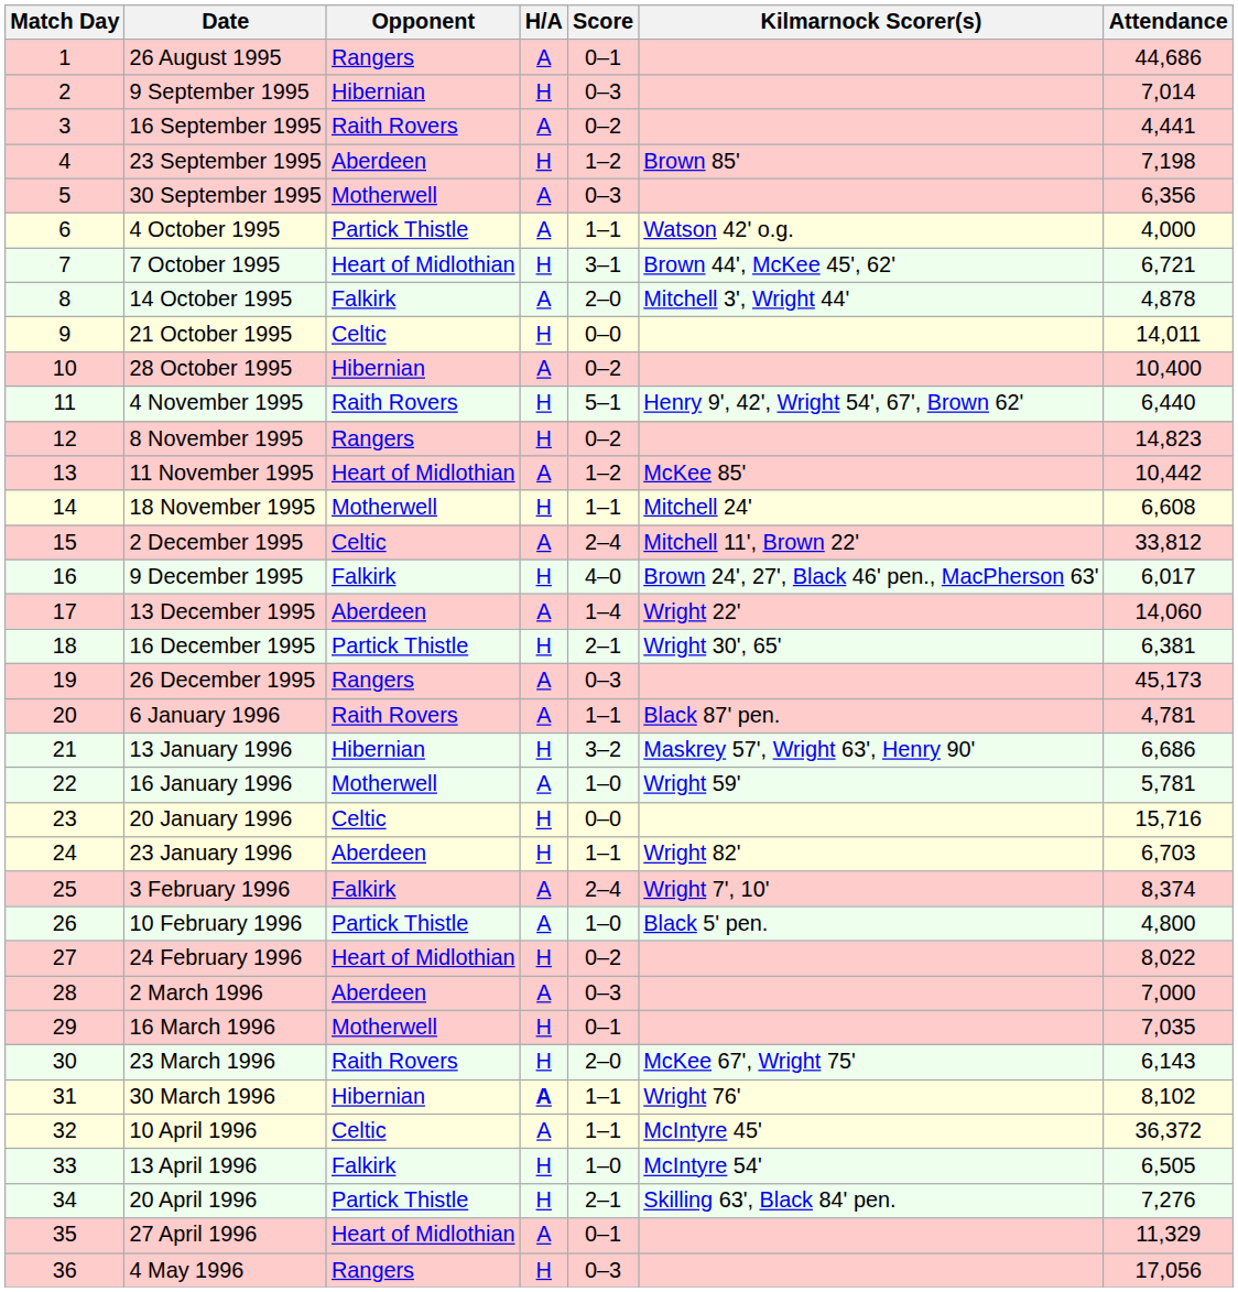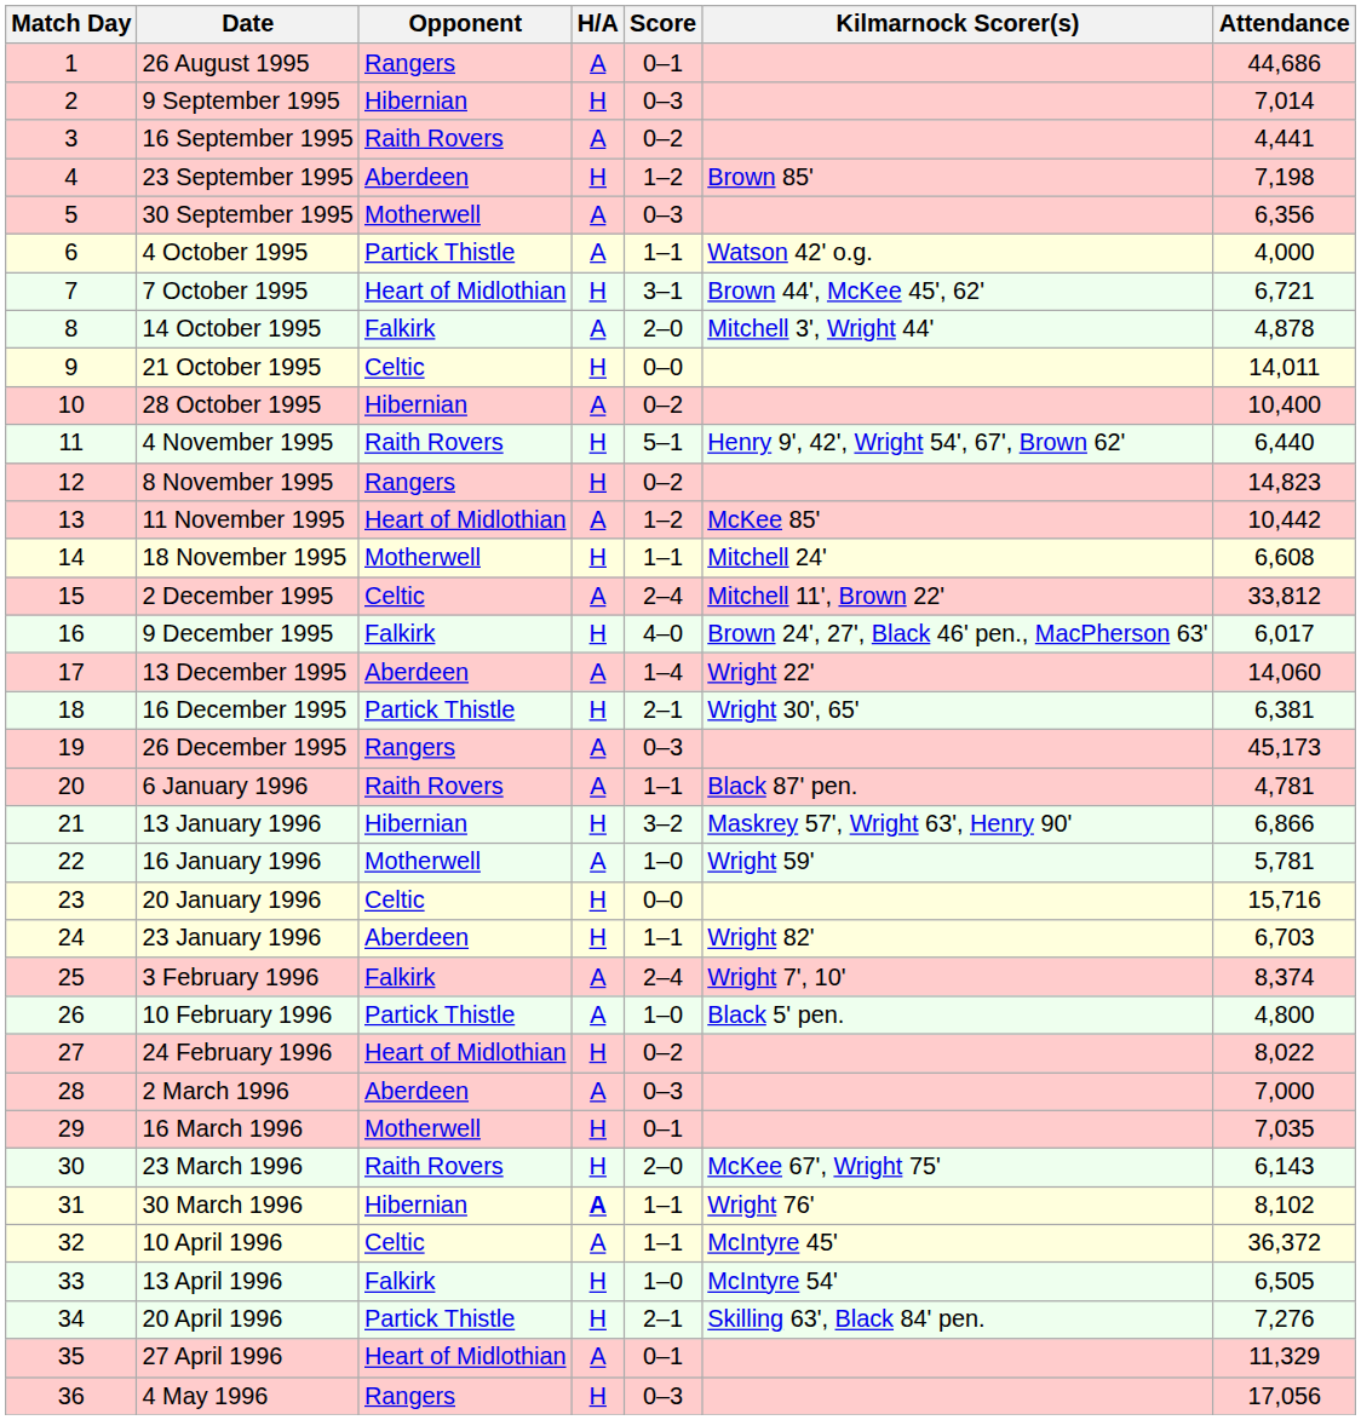13 January 1996 | Attendance: 6,686 -> 6,866
